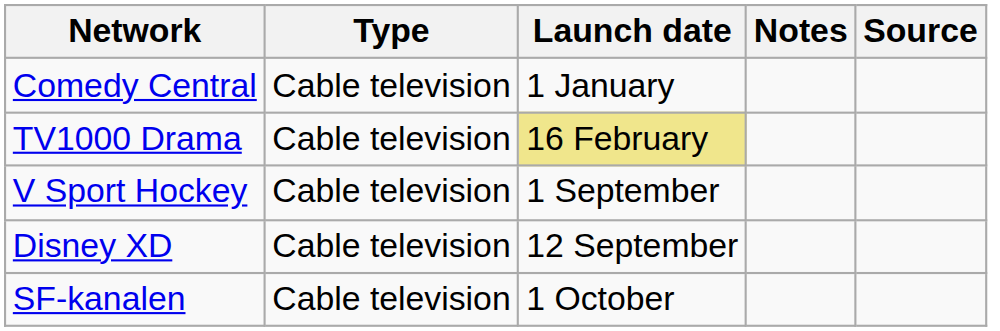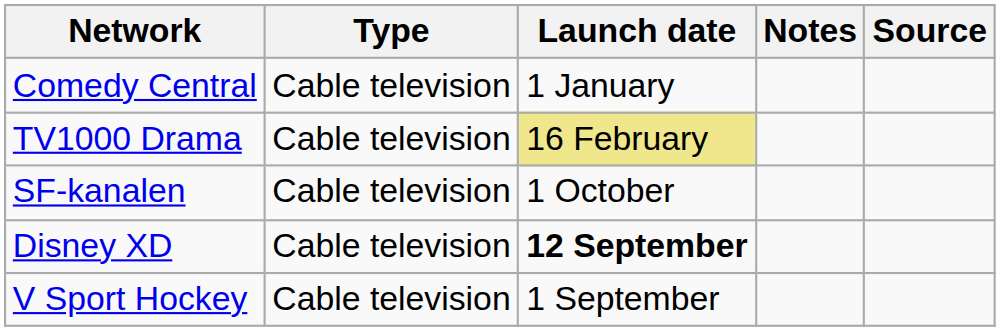rows swapped: V Sport Hockey <-> SF-kanalen
Disney XD | Launch date: normal -> bold
